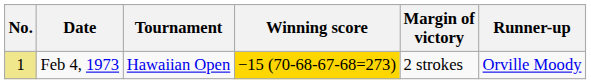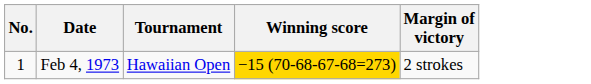- column: Runner-up | Orville Moody
Feb 4, 1973 | No.: khaki background -> no background
